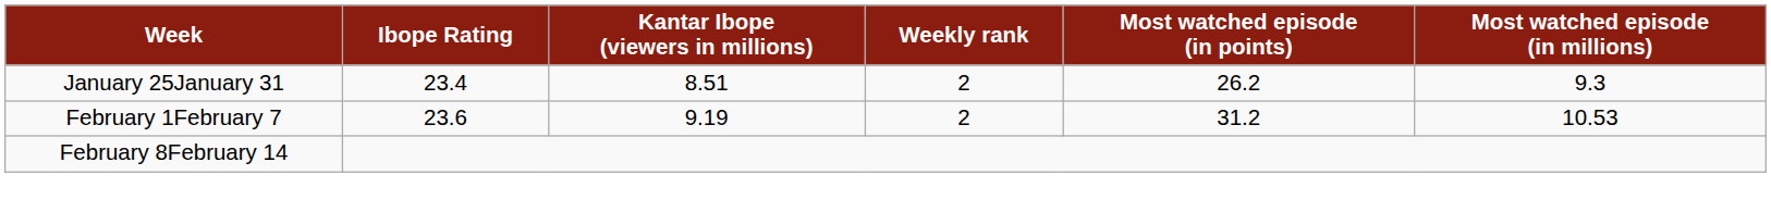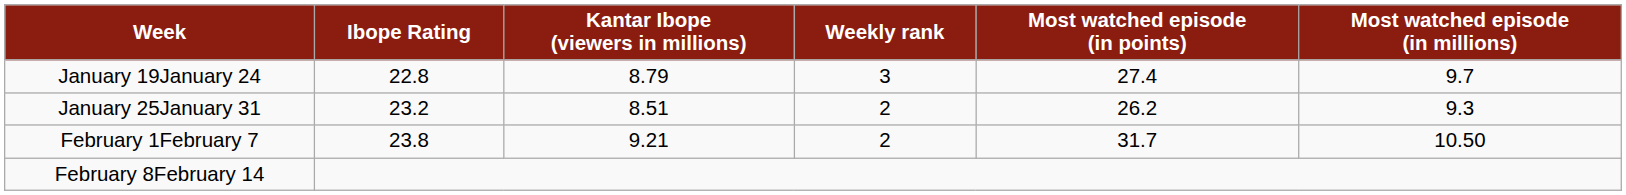+ row: January 19January 24 | 22.8 | 8.79 | 3 | 27.4 | 9.7
January 25January 31 | Ibope Rating: 23.4 -> 23.2
February 1February 7 | Ibope Rating: 23.6 -> 23.8
February 1February 7 | Kantar Ibope (viewers in millions): 9.19 -> 9.21
February 1February 7 | Most watched episode (in points): 31.2 -> 31.7
February 1February 7 | Most watched episode (in millions): 10.53 -> 10.50
